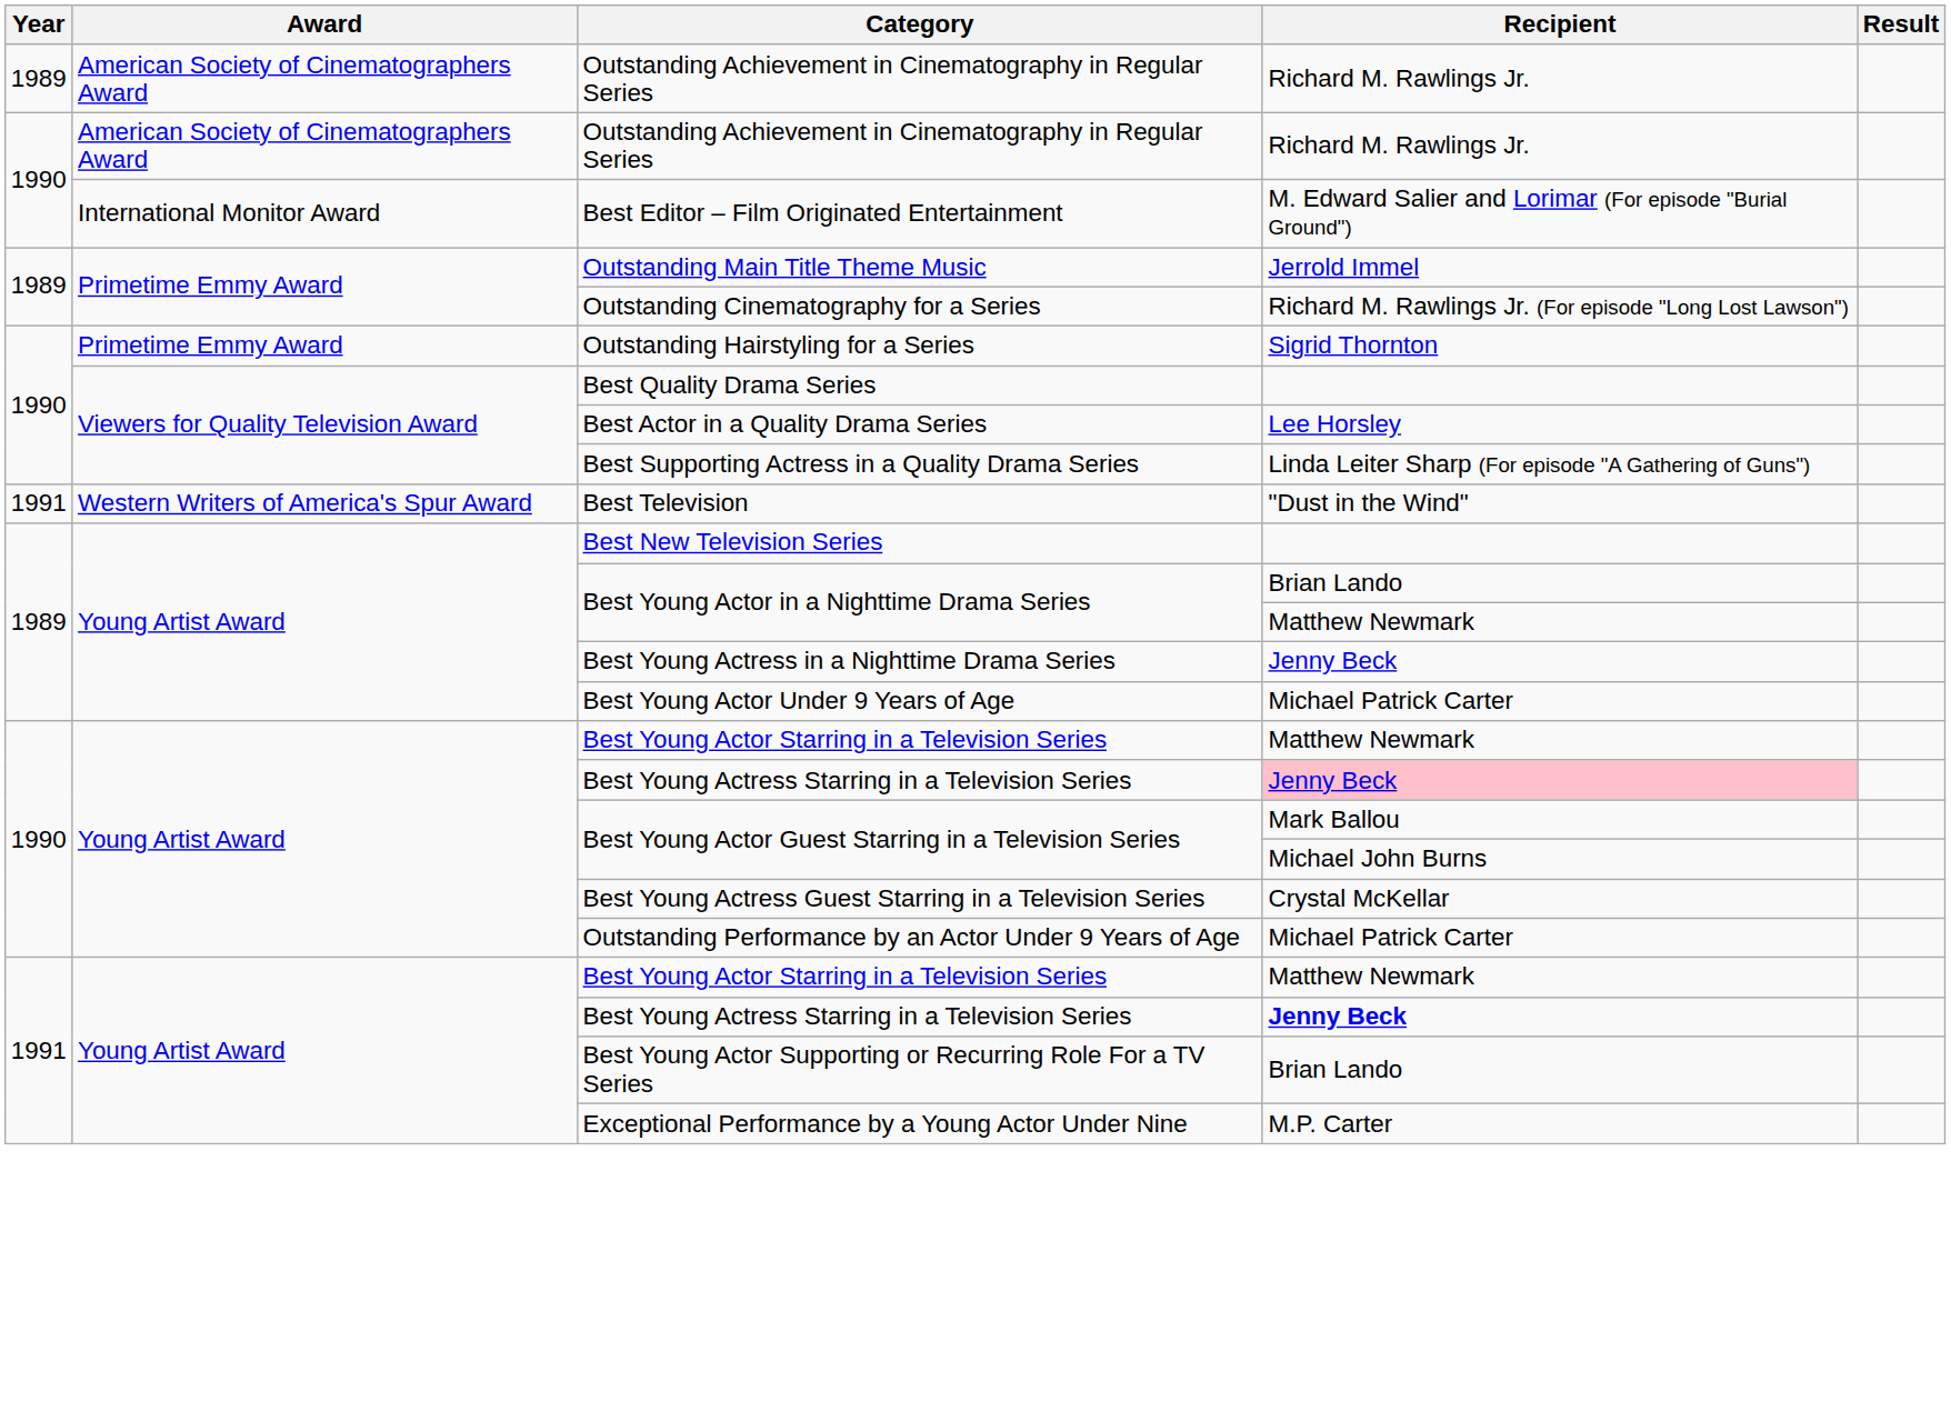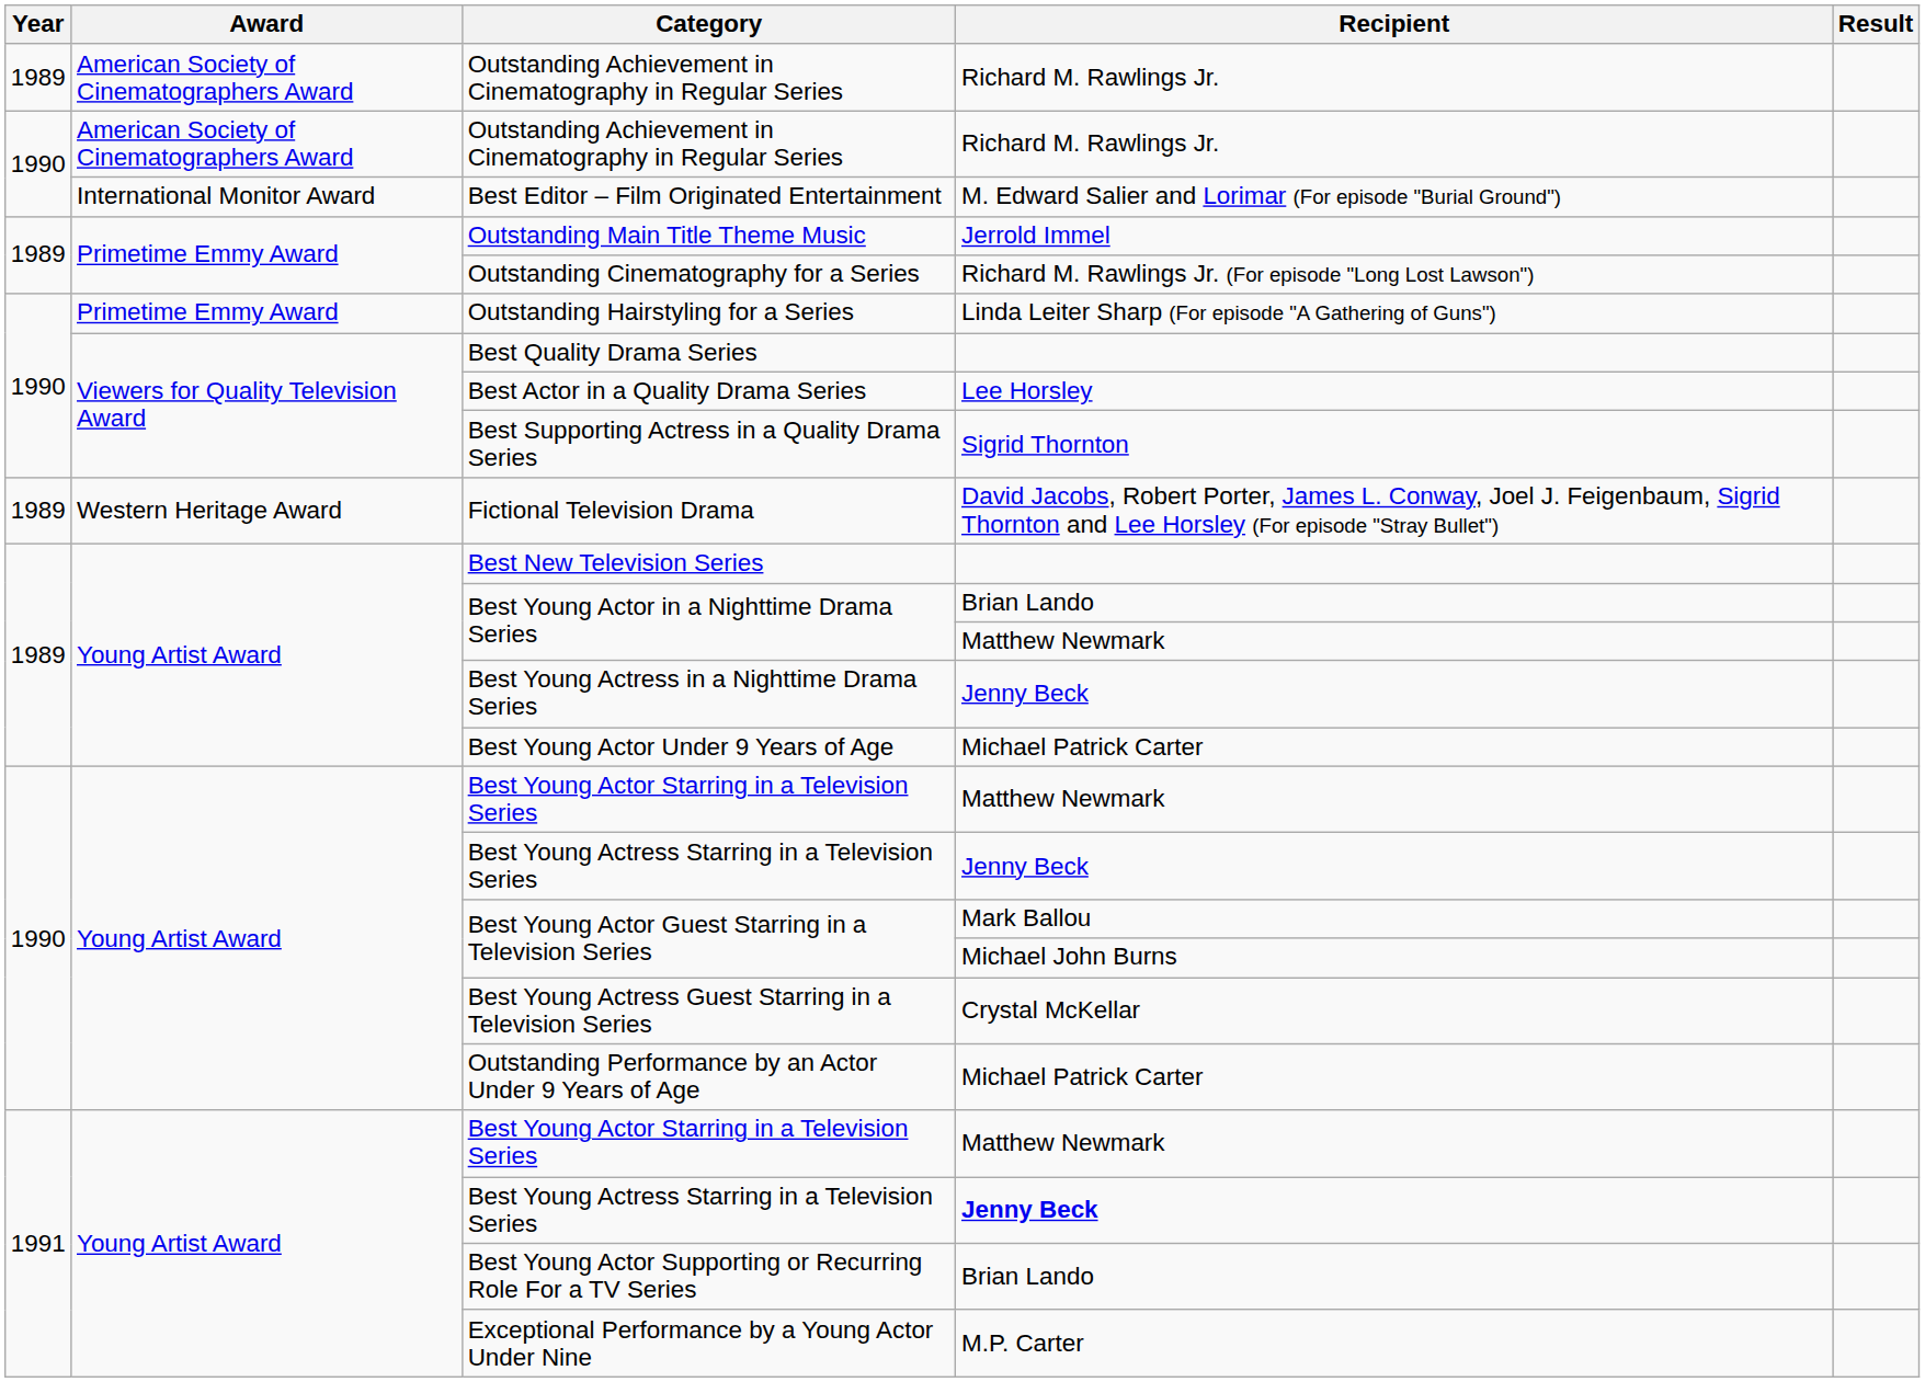Outstanding Hairstyling for a Series | Recipient: Sigrid Thornton -> Linda Leiter Sharp (For episode "A Gathering of Guns")
Best Supporting Actress in a Quality Drama Series | Recipient: Linda Leiter Sharp (For episode "A Gathering of Guns") -> Sigrid Thornton
+ row: 1989 | Western Heritage Award | Fictional Television Drama | David Jacobs, Robert Porter, James L. Conway, Joel J. Feigenbaum, Sigrid Thornton and Lee Horsley (For episode "Stray Bullet")
- row: 1991 | Western Writers of America's Spur Award | Best Television | "Dust in the Wind"
1990 / Best Young Actress Starring in a Television Series | Recipient: pink background -> no background
